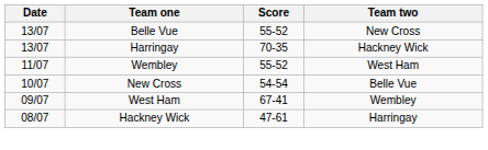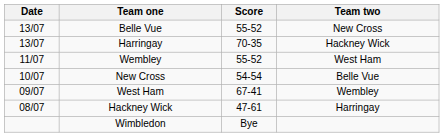+ row: Wimbledon | Bye
